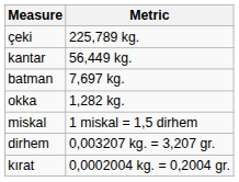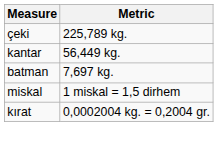- row: okka | 1,282 kg.
- row: dirhem | 0,003207 kg. = 3,207 gr.
